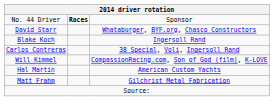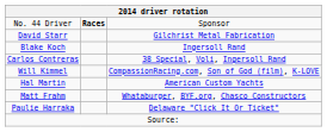David Starr | column 3: Whataburger, BYF.org, Chasco Constructors -> Gilchrist Metal Fabrication
Matt Frahm | column 3: Gilchrist Metal Fabrication -> Whataburger, BYF.org, Chasco Constructors
+ row: Paulie Harraka | Delaware "Click It Or Ticket"
